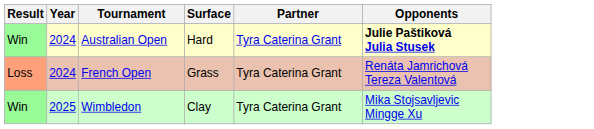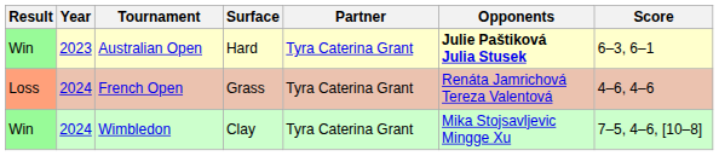+ column: Score | 6–3, 6–1 | 4–6, 4–6 | 7–5, 4–6, [10–8]
Australian Open | Year: 2024 -> 2023
Wimbledon | Year: 2025 -> 2024
